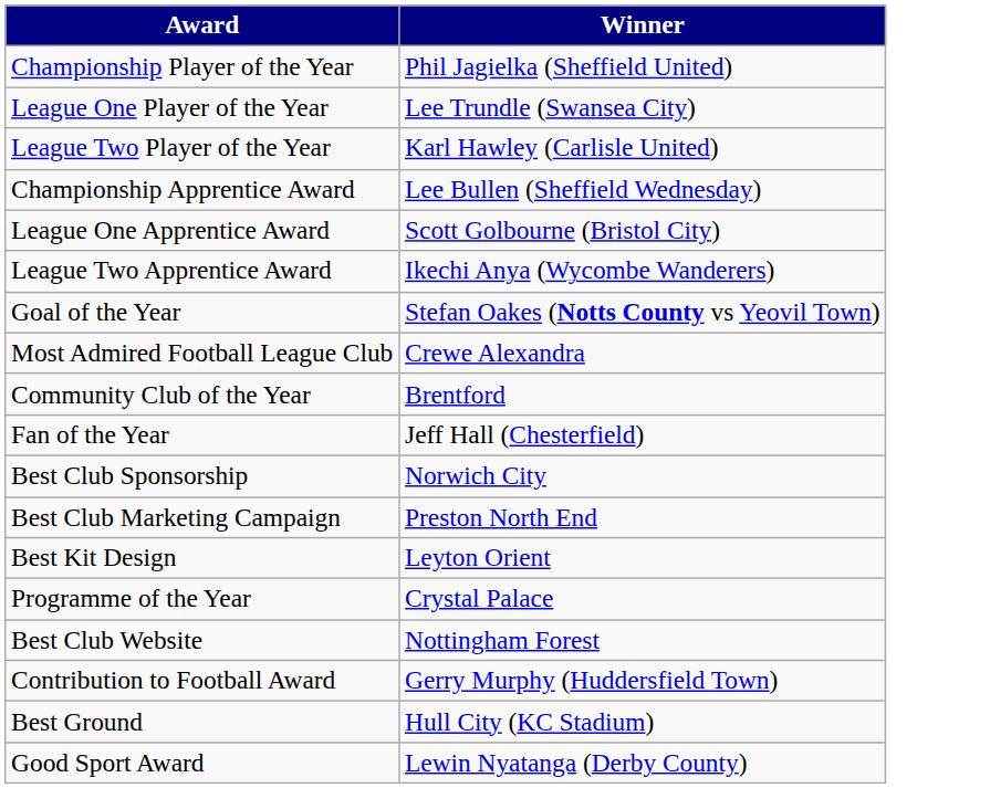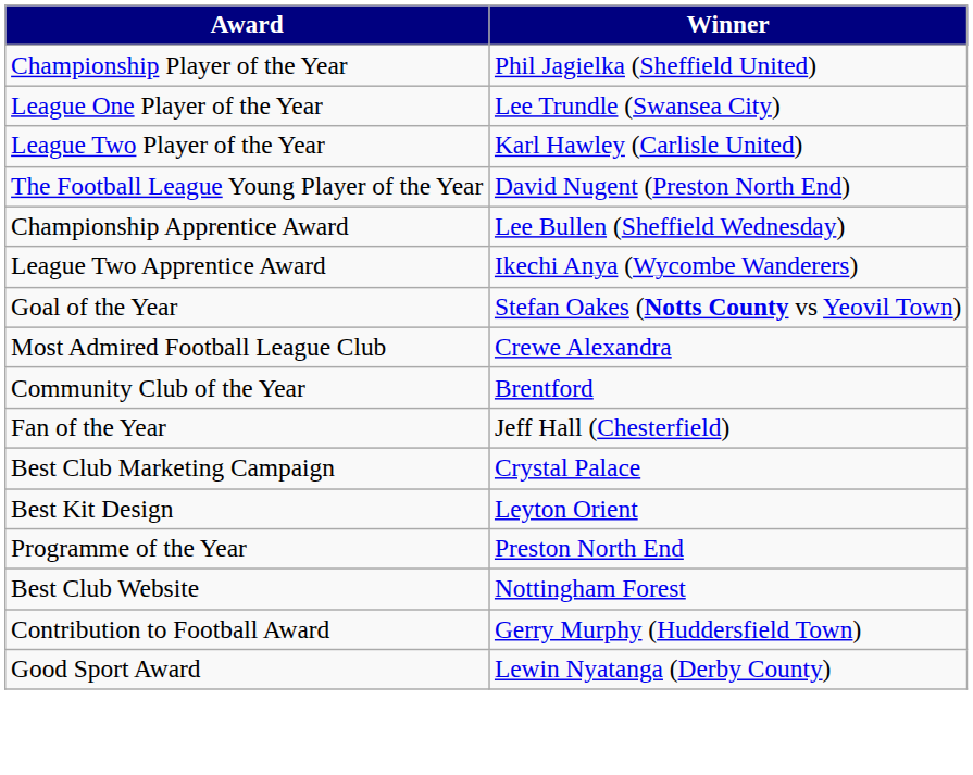+ row: The Football League Young Player of the Year | David Nugent (Preston North End)
- row: League One Apprentice Award | Scott Golbourne (Bristol City)
- row: Best Club Sponsorship | Norwich City
Best Club Marketing Campaign | Winner: Preston North End -> Crystal Palace
Programme of the Year | Winner: Crystal Palace -> Preston North End
- row: Best Ground | Hull City (KC Stadium)
